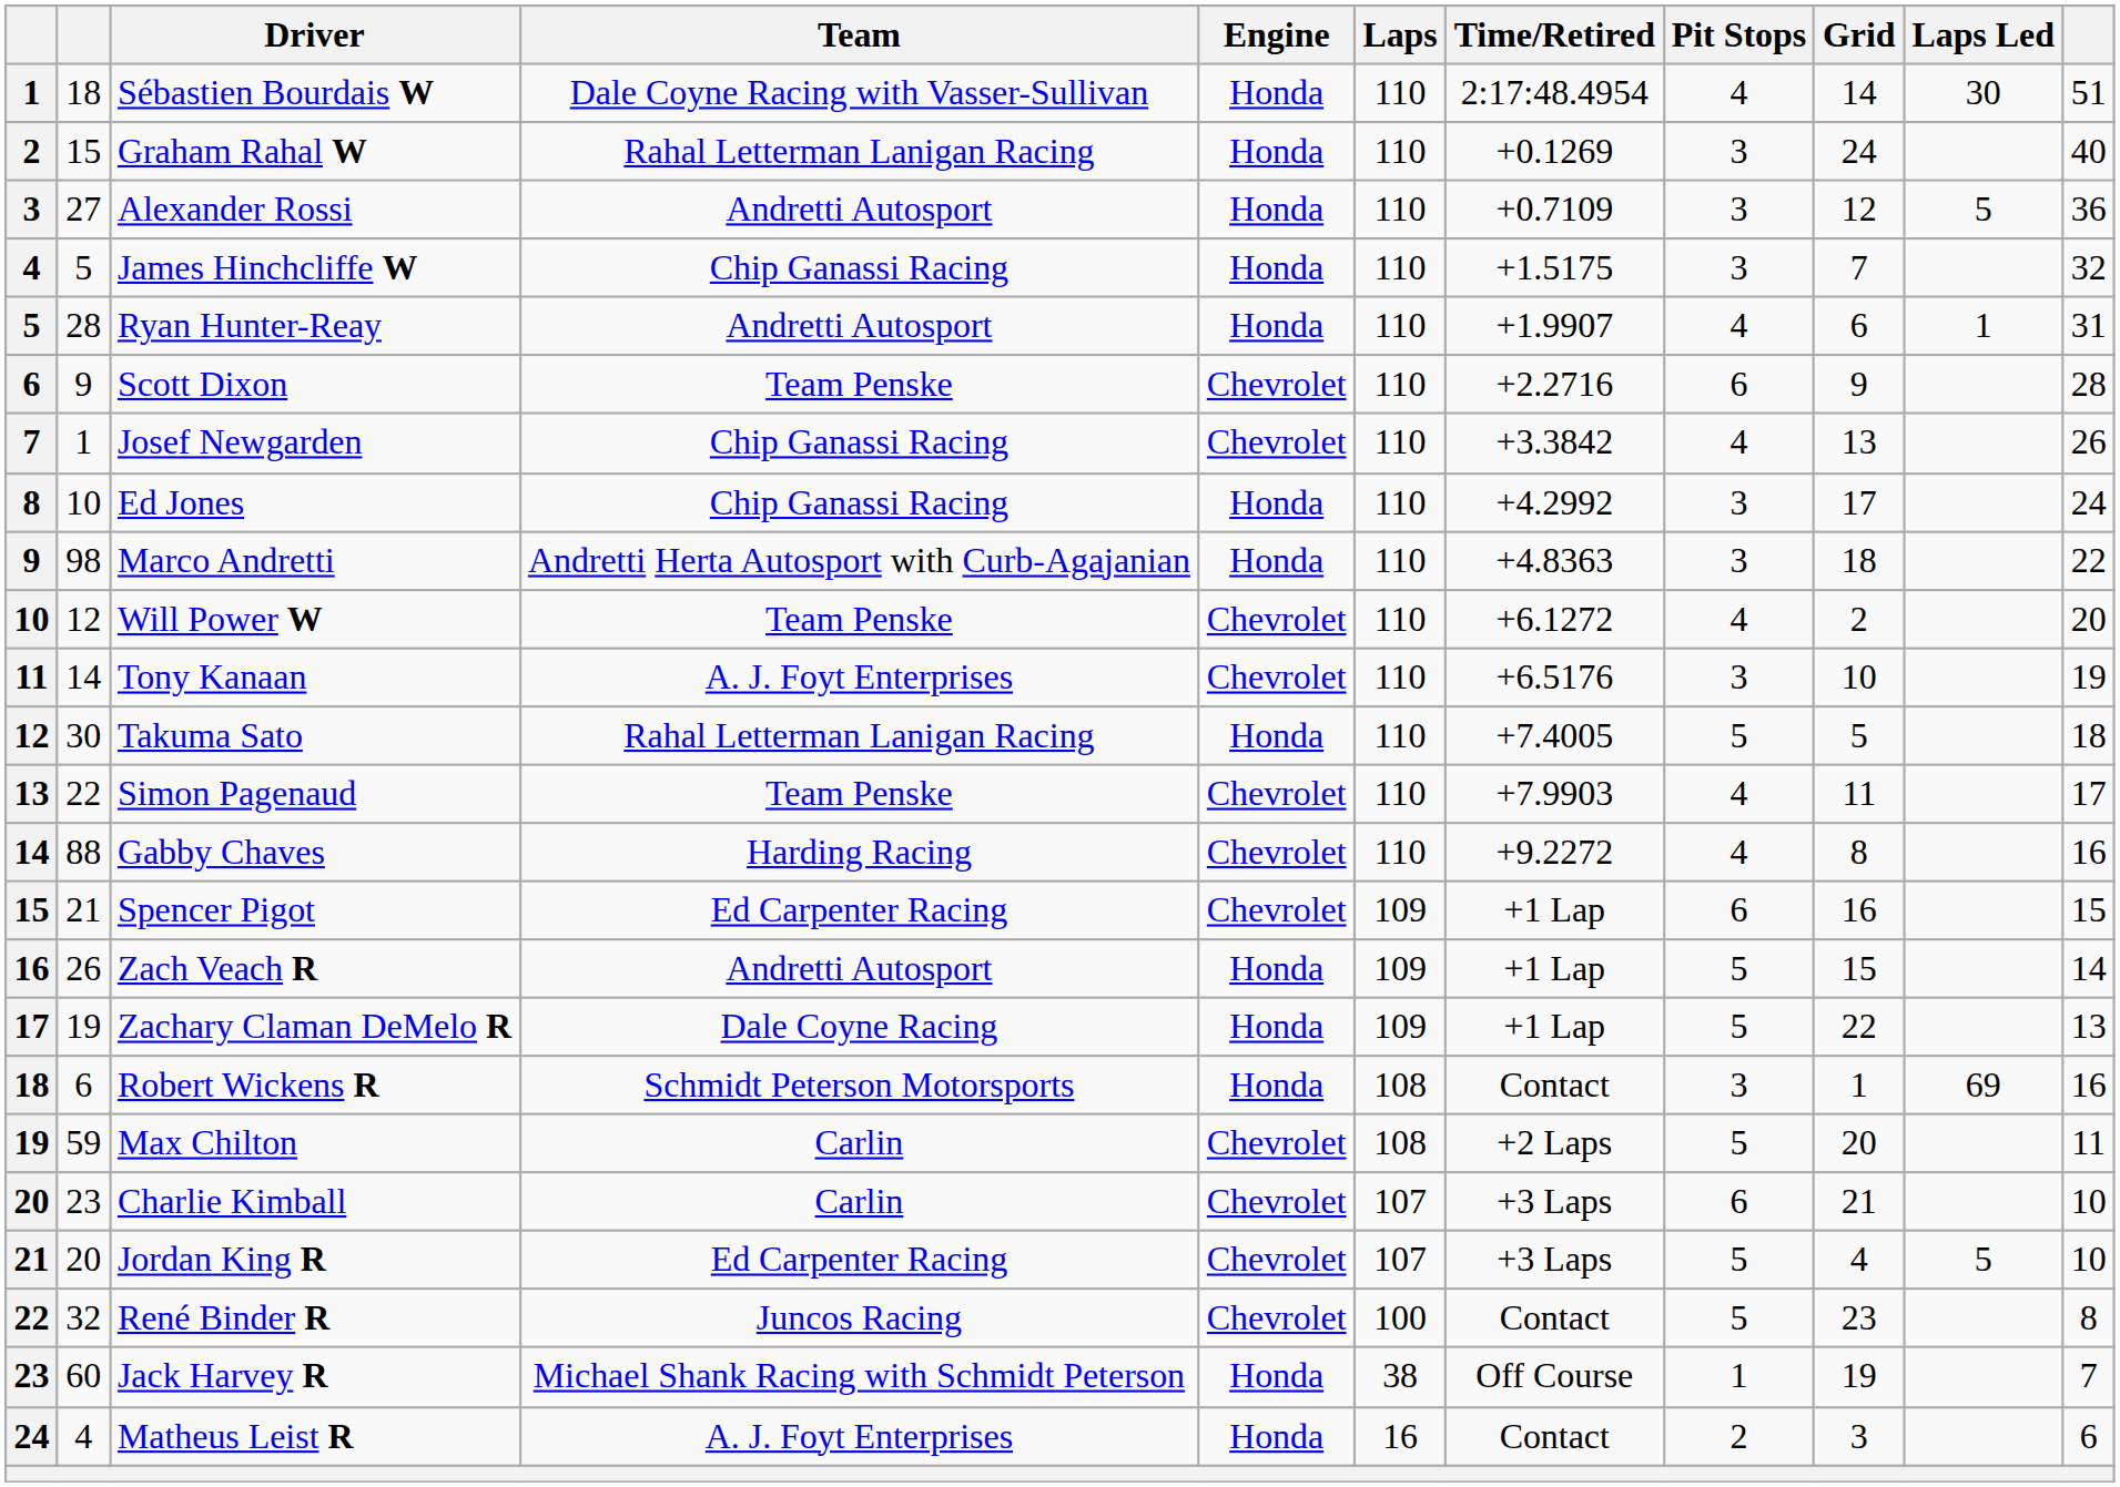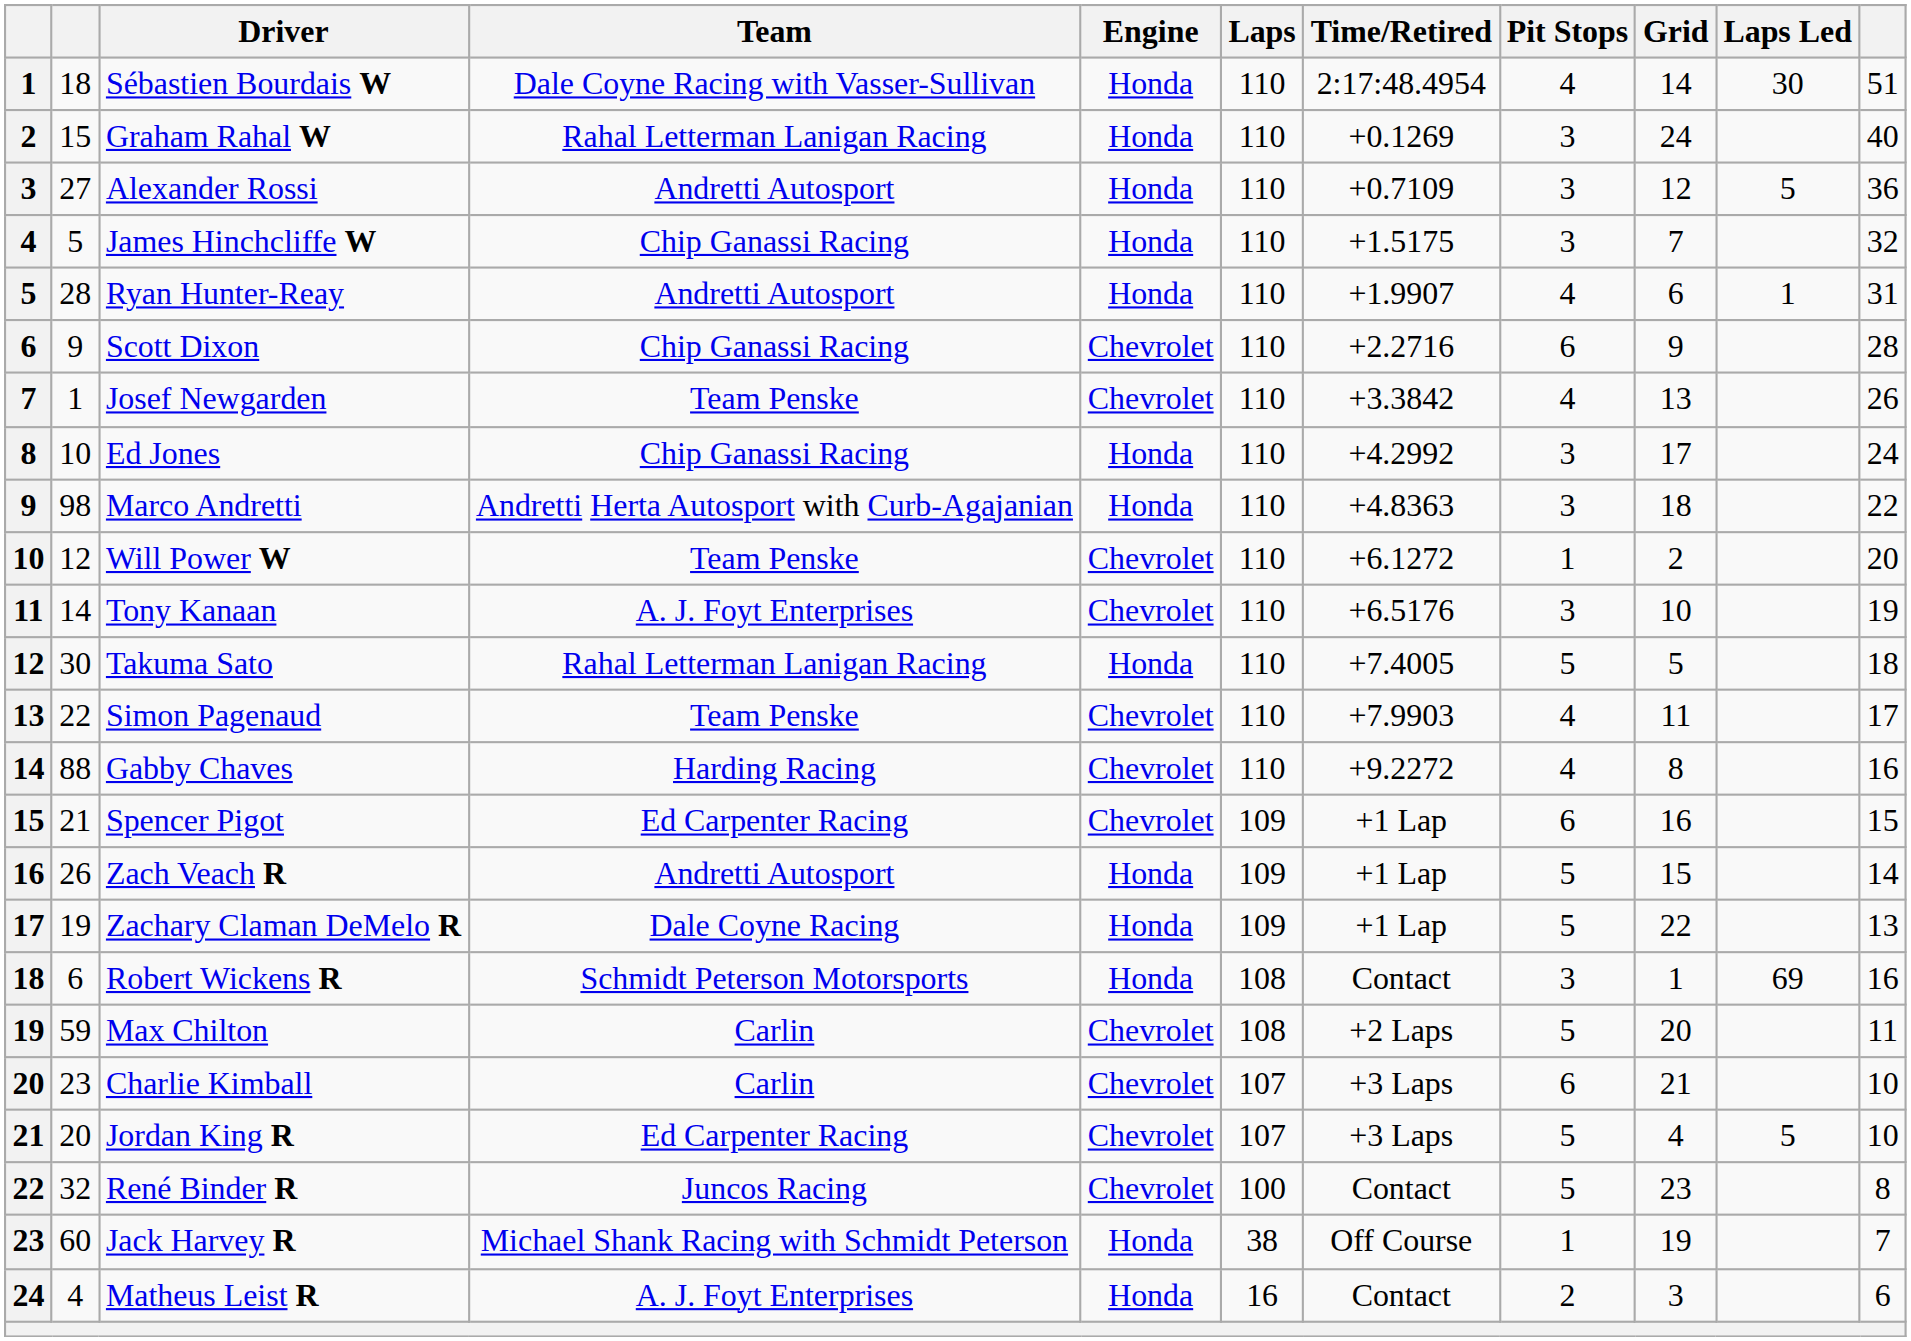Scott Dixon | Team: Team Penske -> Chip Ganassi Racing
Josef Newgarden | Team: Chip Ganassi Racing -> Team Penske
Will Power W | Pit Stops: 4 -> 1
